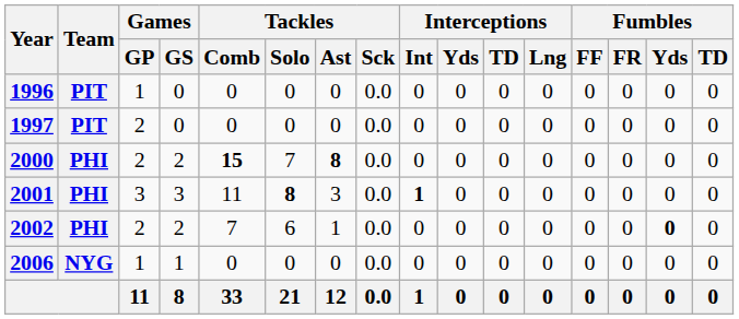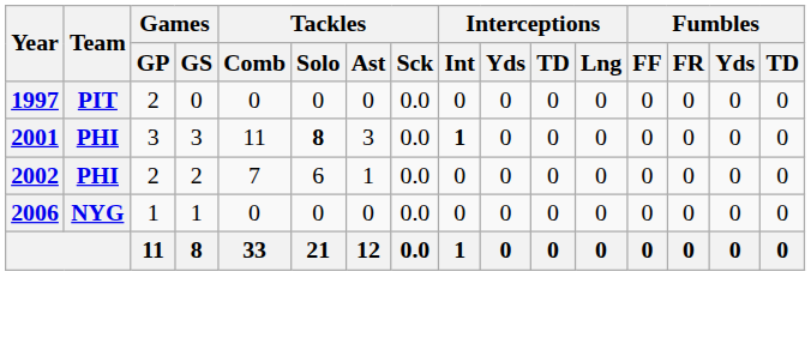- row: 1996 | PIT | 1 | 0 | 0 | 0 | 0 | 0.0 | 0 | 0 | 0 | 0 | 0 | 0 | 0 | 0
- row: 2000 | PHI | 2 | 2 | 15 | 7 | 8 | 0.0 | 0 | 0 | 0 | 0 | 0 | 0 | 0 | 0
2002 | Fumbles / Yds: bold -> normal
